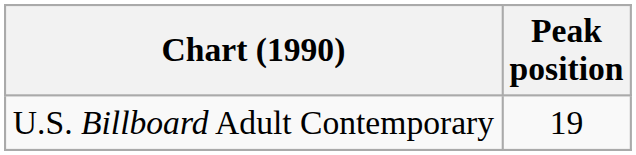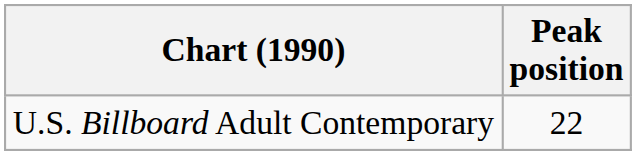U.S. Billboard Adult Contemporary | Peak position: 19 -> 22
